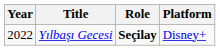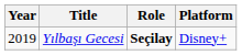Yılbaşı Gecesi | Year: 2022 -> 2019
